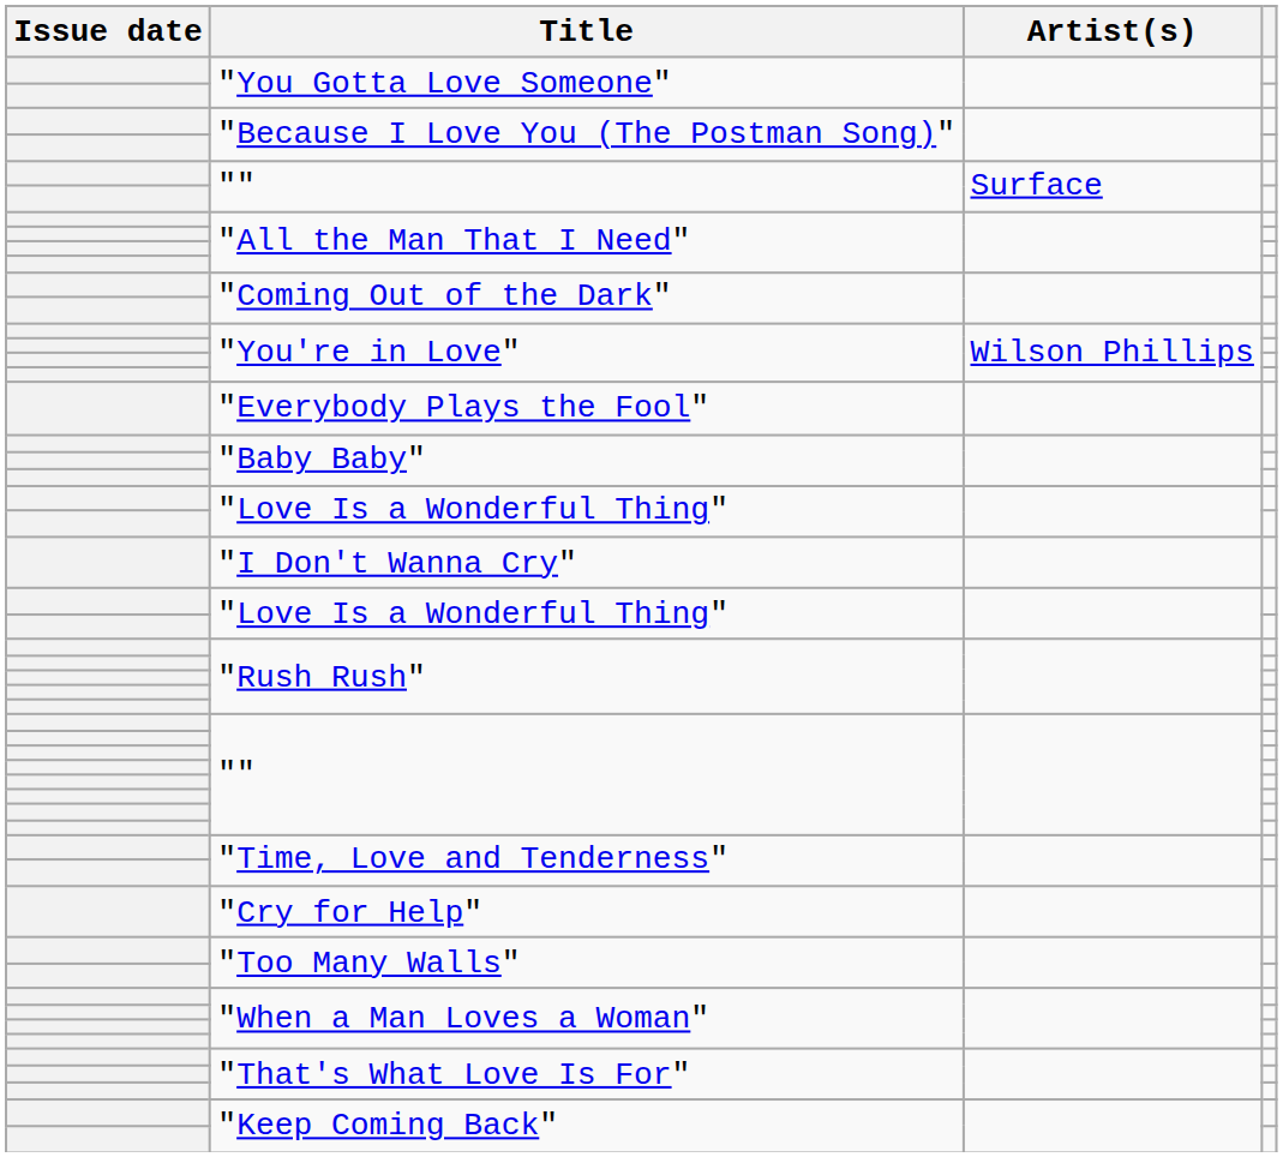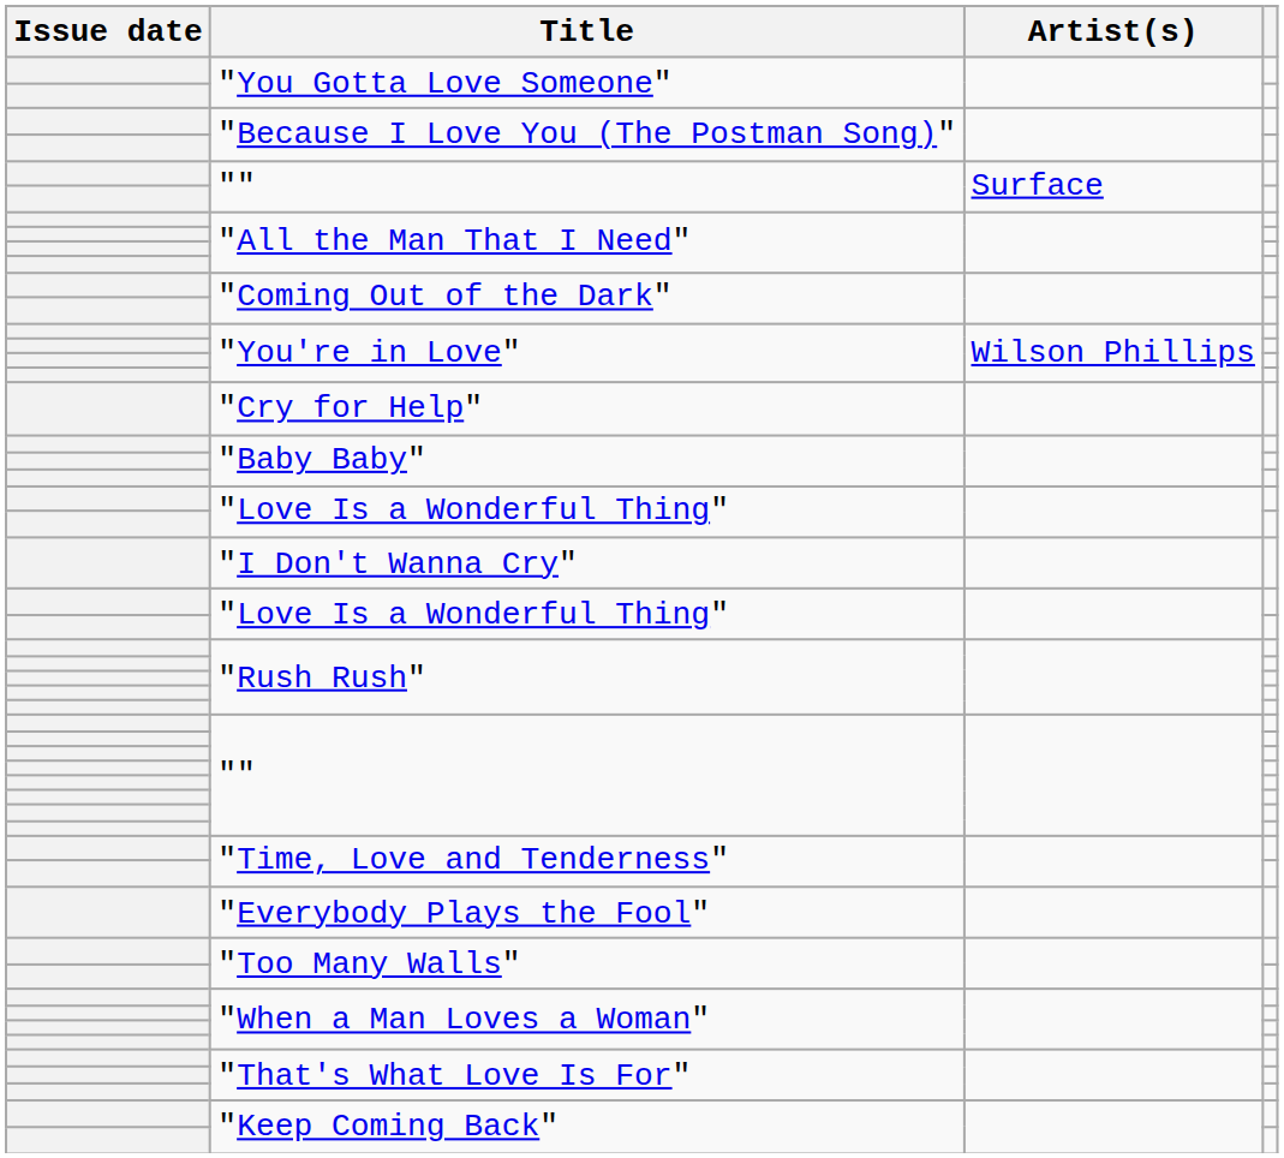rows swapped: "Cry for Help" <-> "Everybody Plays the Fool"
